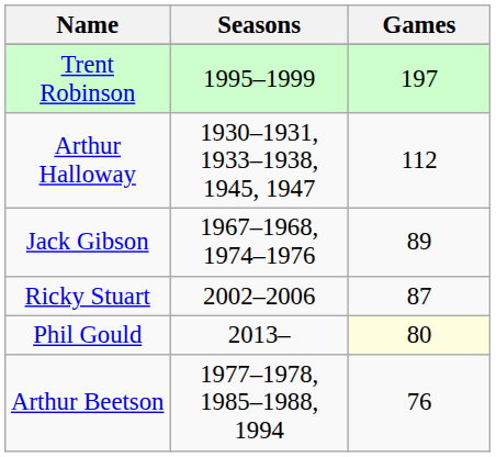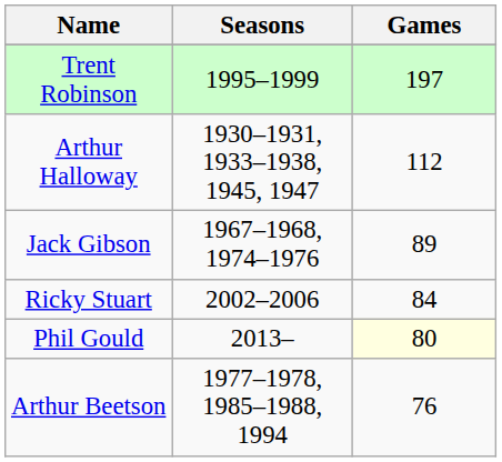Ricky Stuart | Games: 87 -> 84
